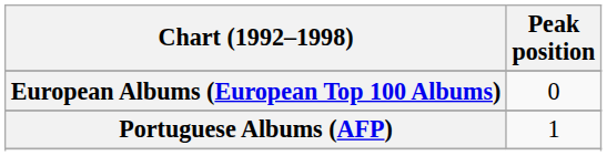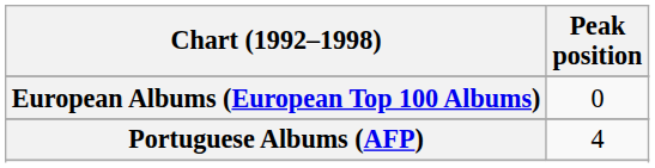Portuguese Albums (AFP) | Peak position: 1 -> 4
